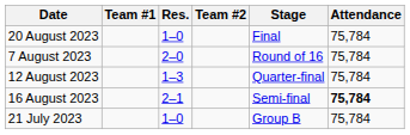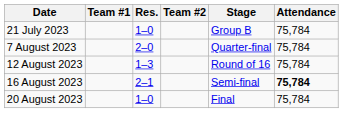rows swapped: 21 July 2023 <-> 20 August 2023
7 August 2023 | Stage: Round of 16 -> Quarter-final
12 August 2023 | Stage: Quarter-final -> Round of 16
